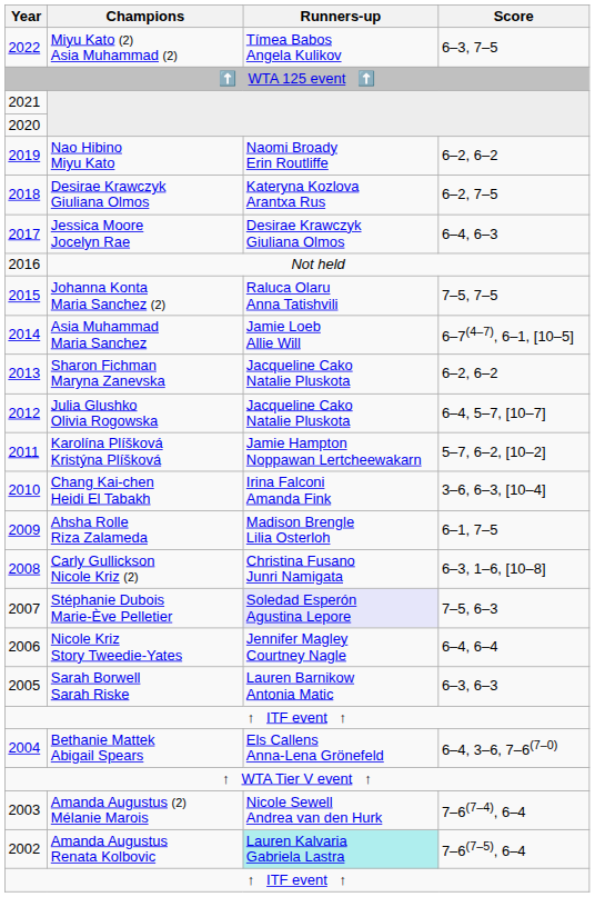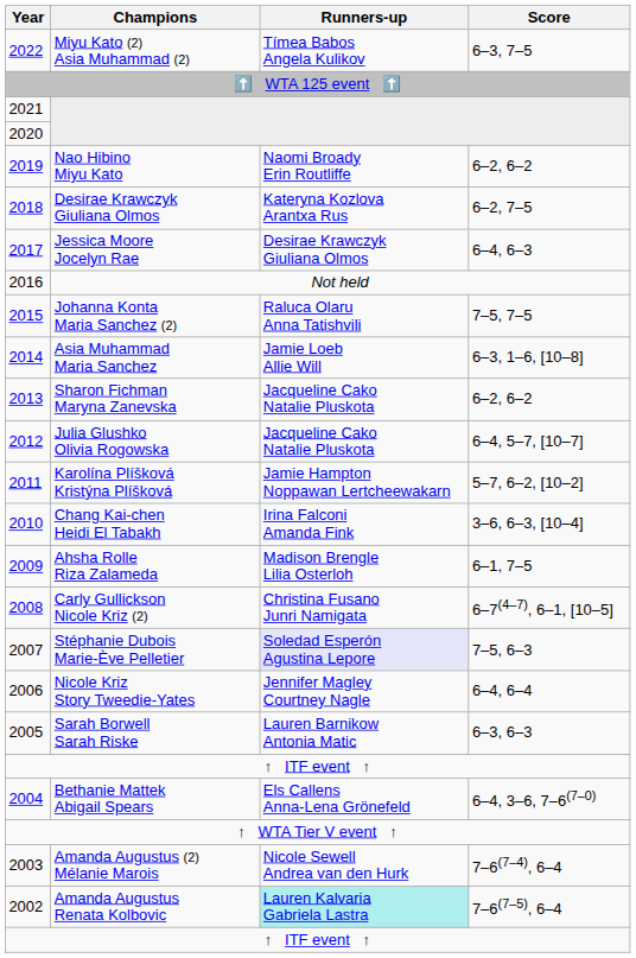Asia Muhammad Maria Sanchez | Score: 6–7(4–7), 6–1, [10–5] -> 6–3, 1–6, [10–8]
Carly Gullickson Nicole Kriz (2) | Score: 6–3, 1–6, [10–8] -> 6–7(4–7), 6–1, [10–5]
